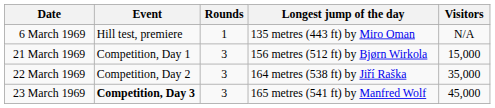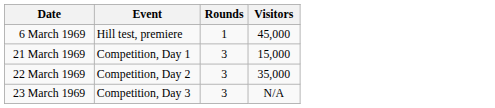- column: Longest jump of the day | 135 metres (443 ft) by Miro Oman | 156 metres (512 ft) by Bjørn Wirkola | 164 metres (538 ft) by Jiří Raška | 165 metres (541 ft) by Manfred Wolf
6 March 1969 | Visitors: N/A -> 45,000
23 March 1969 | Event: bold -> normal
23 March 1969 | Visitors: 45,000 -> N/A
